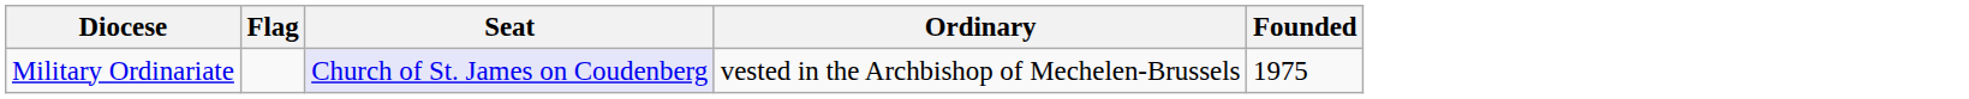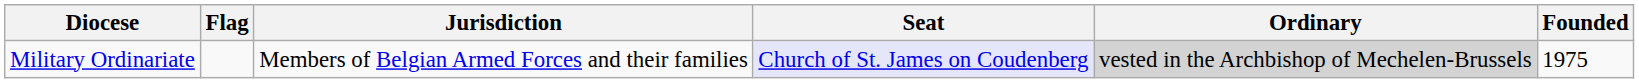+ column: Jurisdiction | Members of Belgian Armed Forces and their families
Military Ordinariate | Ordinary: no background -> lightgrey background
